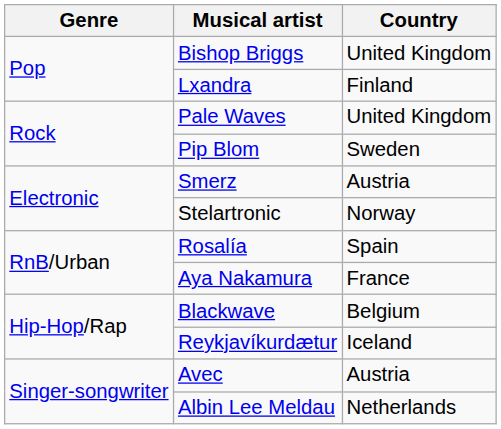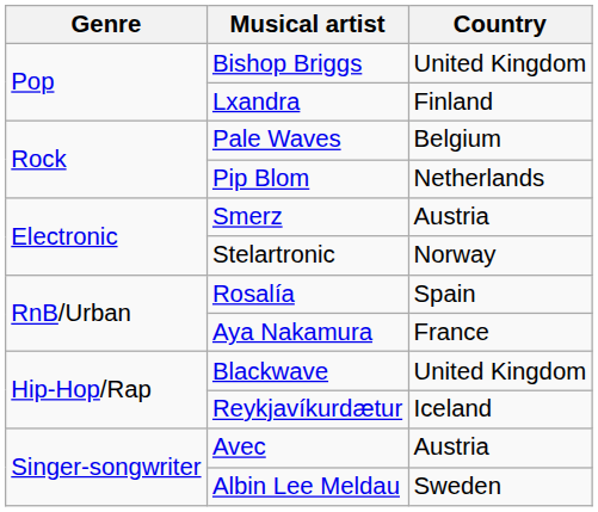Pale Waves | Country: United Kingdom -> Belgium
Pip Blom | Country: Sweden -> Netherlands
Blackwave | Country: Belgium -> United Kingdom
Albin Lee Meldau | Country: Netherlands -> Sweden
